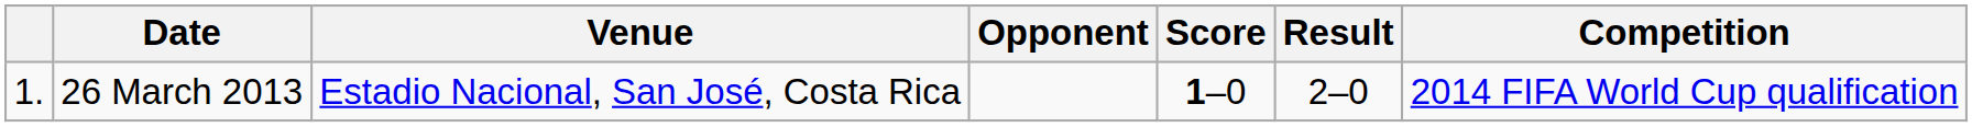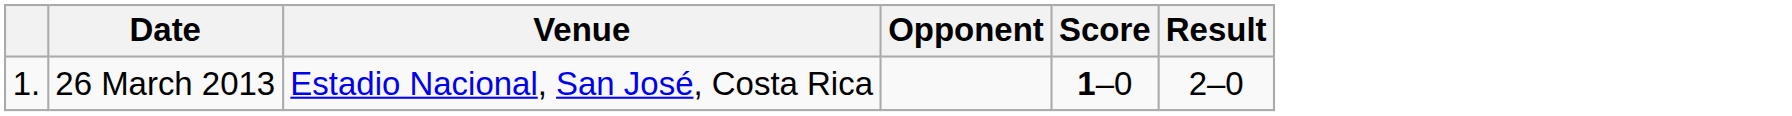- column: Competition | 2014 FIFA World Cup qualification
